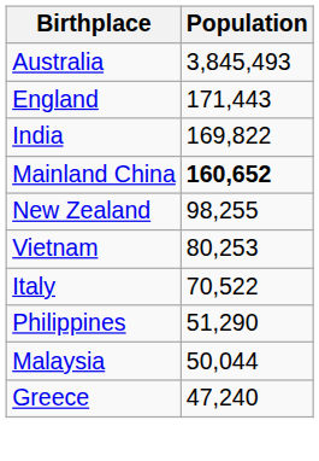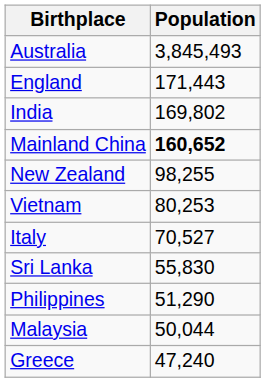India | Population: 169,822 -> 169,802
Italy | Population: 70,522 -> 70,527
+ row: Sri Lanka | 55,830
